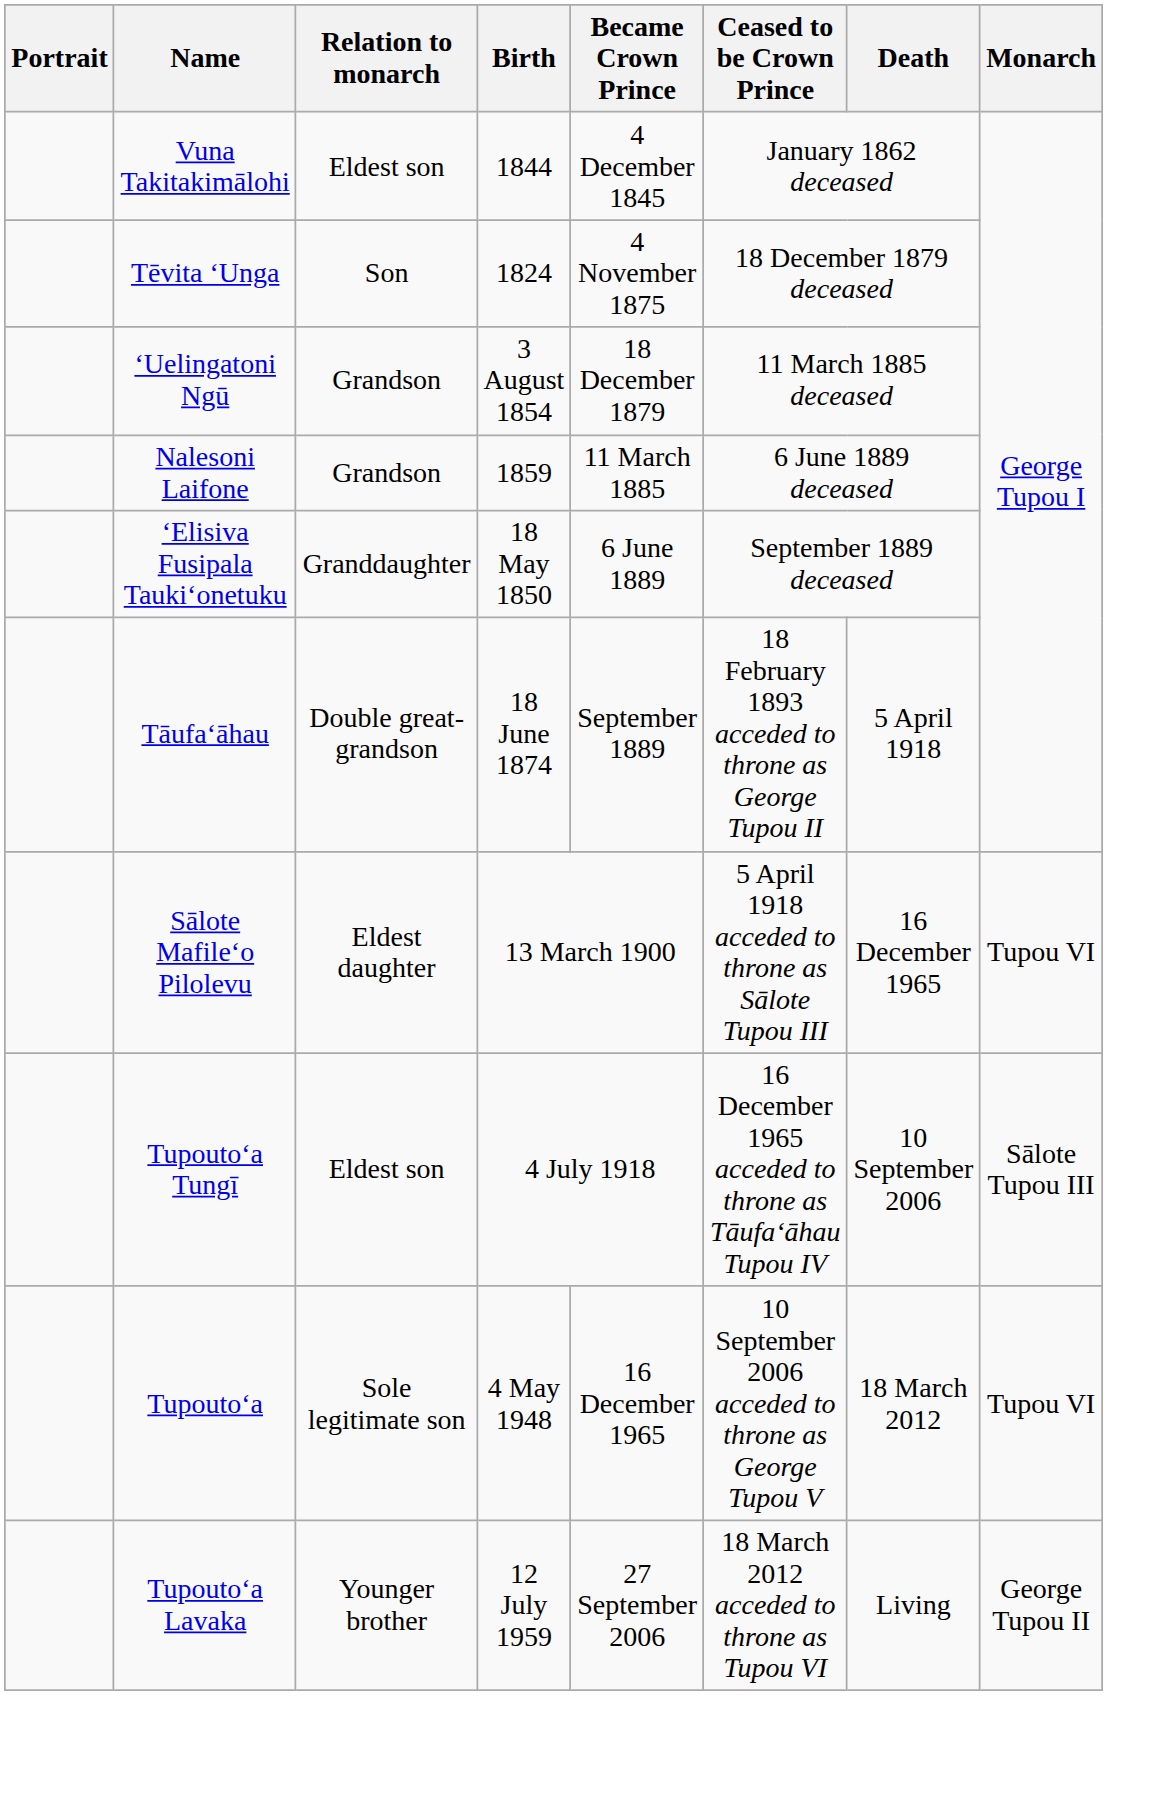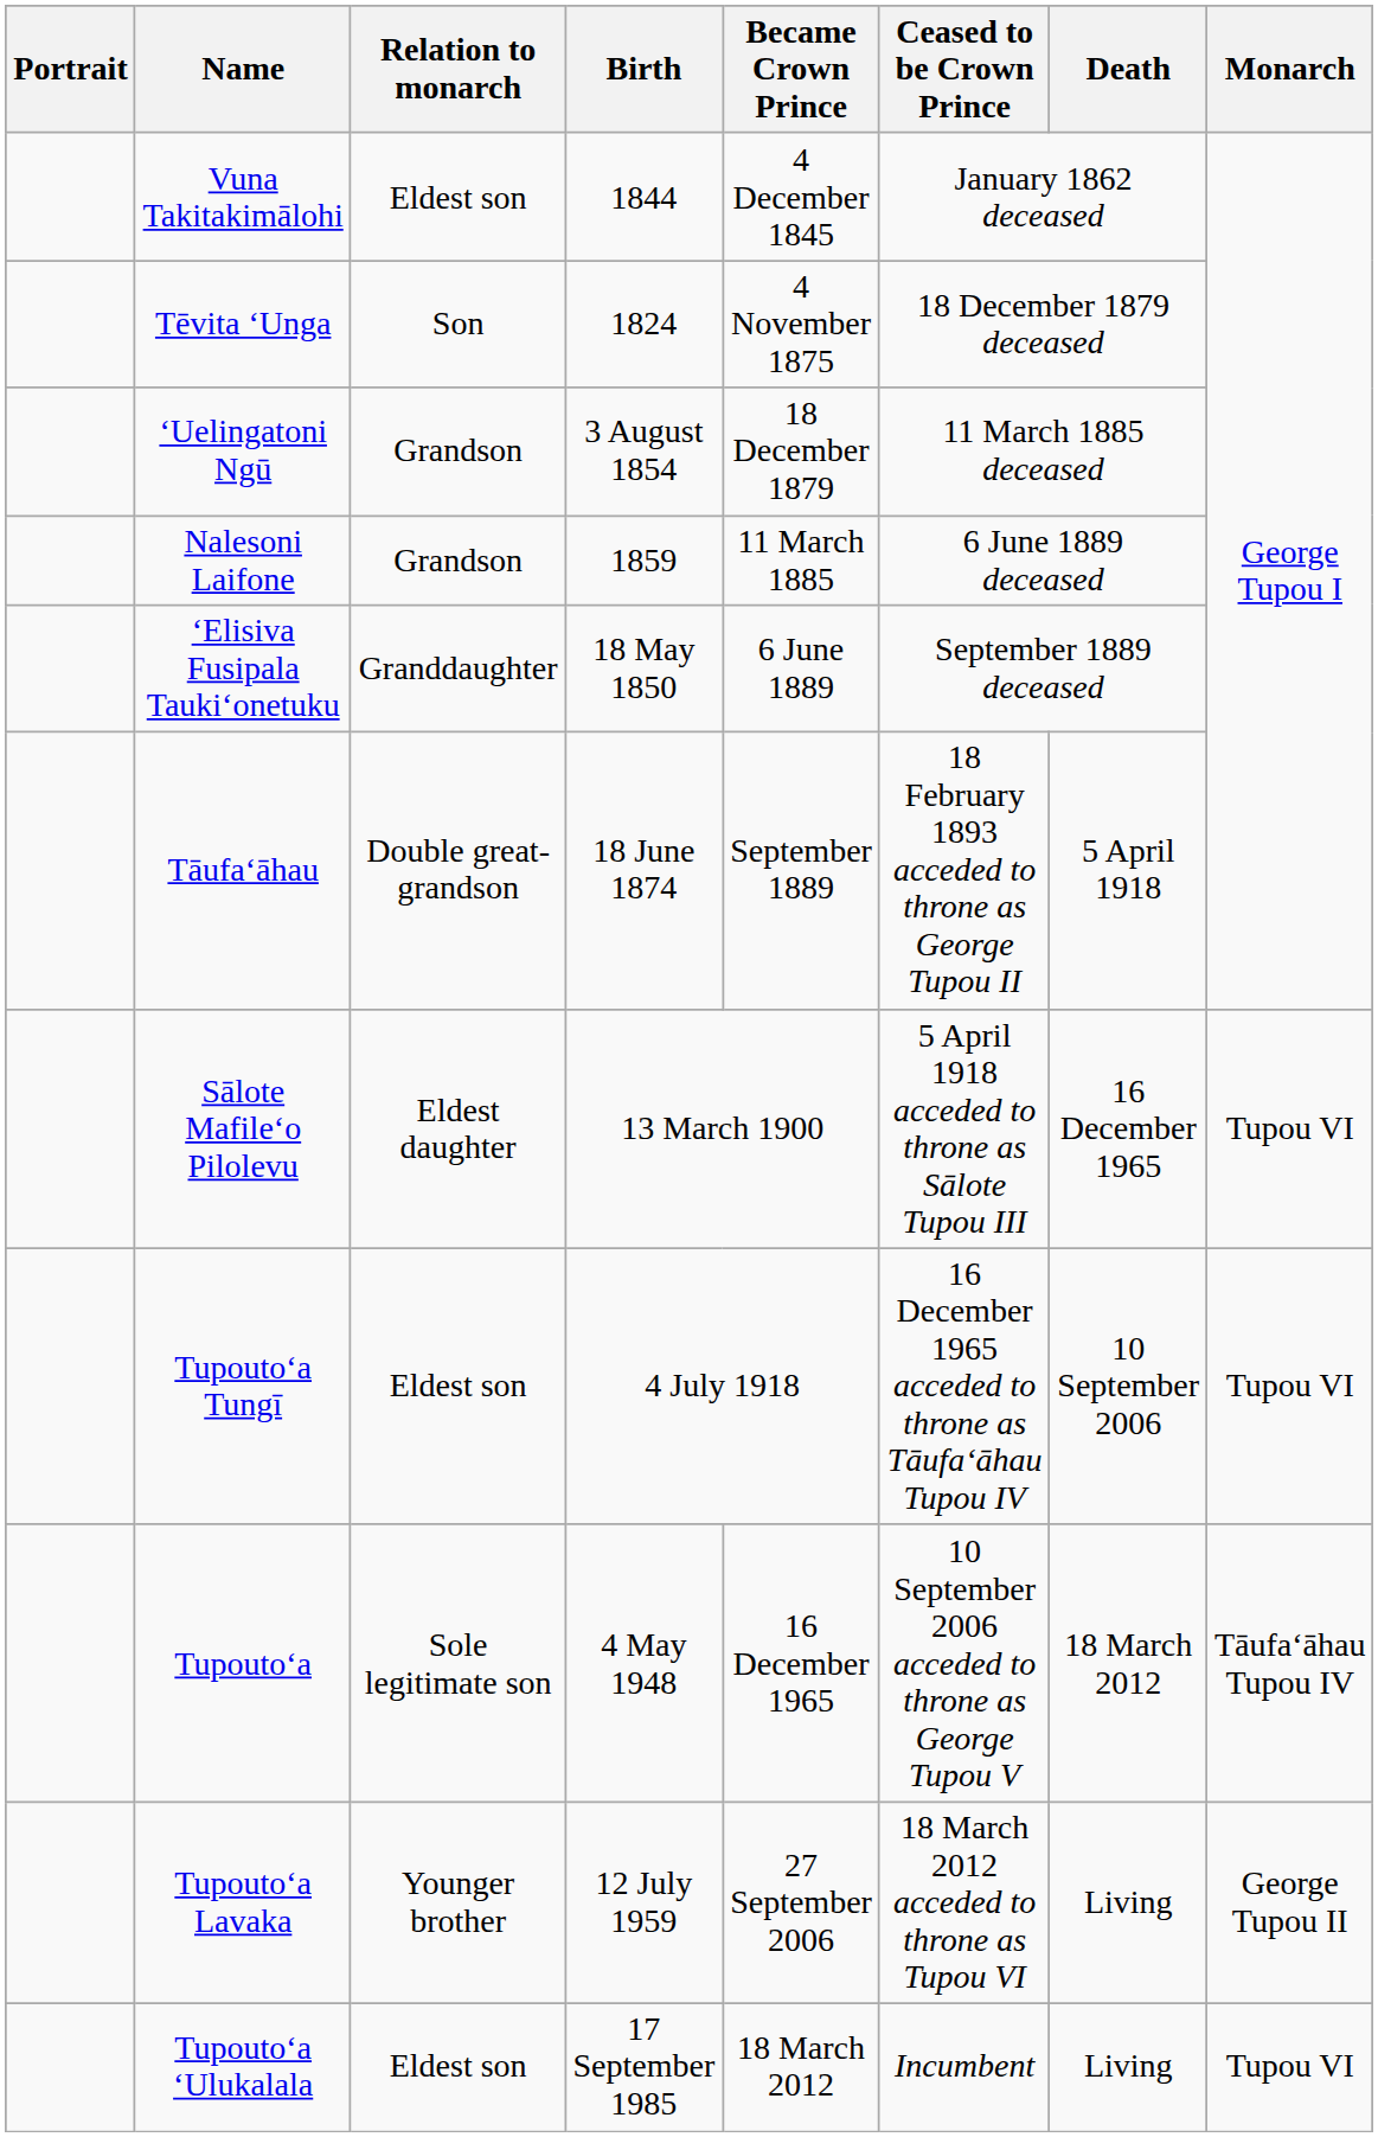Tupoutoʻa Tungī | Monarch: Sālote Tupou III -> Tupou VI
Tupoutoʻa | Monarch: Tupou VI -> Tāufaʻāhau Tupou IV
+ row: Tupoutoʻa ʻUlukalala | Eldest son | 17 September 1985 | 18 March 2012 | Incumbent | Living | Tupou VI
